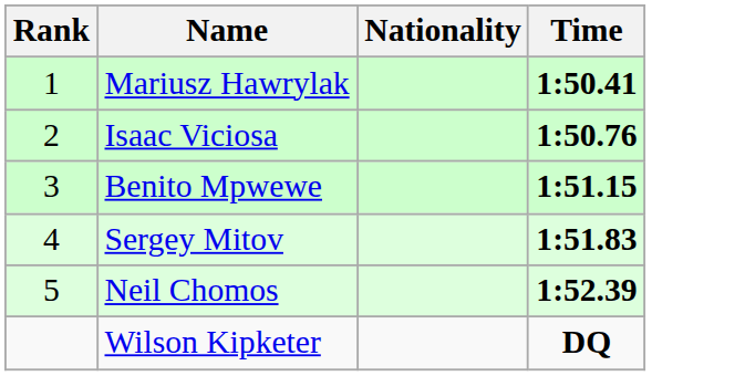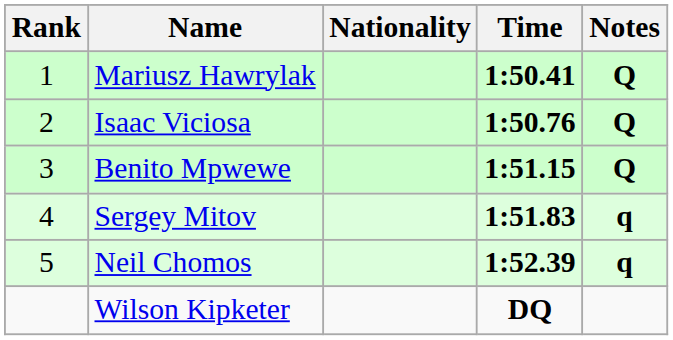+ column: Notes | Q | Q | Q | q | q
